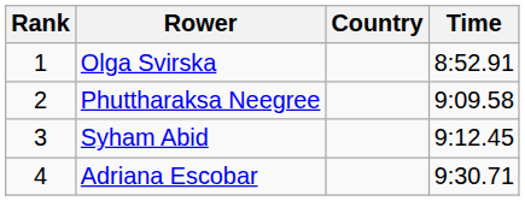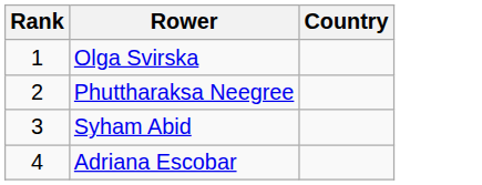- column: Time | 8:52.91 | 9:09.58 | 9:12.45 | 9:30.71
